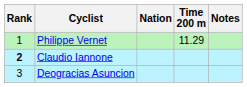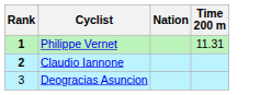- column: Notes
Philippe Vernet | Rank: normal -> bold
Philippe Vernet | Time 200 m: 11.29 -> 11.31
